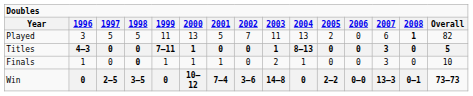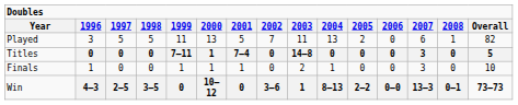Played | Doubles / 2008: bold -> normal
Titles | Doubles / 1996: 4–3 -> 0
Titles | Doubles / 2001: 0 -> 7–4
Titles | Doubles / 2003: 1 -> 14–8
Titles | Doubles / 2004: 8–13 -> 0
Finals | Doubles / 1998: bold -> normal
Win | Doubles / 1996: 0 -> 4–3
Win | Doubles / 2001: 7–4 -> 0
Win | Doubles / 2003: 14–8 -> 1
Win | Doubles / 2004: 0 -> 8–13
